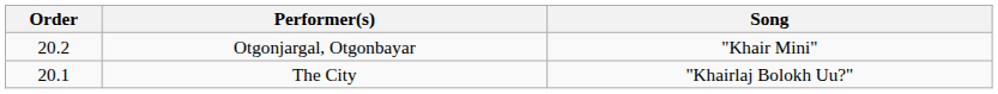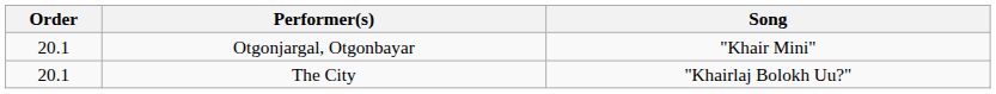Otgonjargal, Otgonbayar | Order: 20.2 -> 20.1
